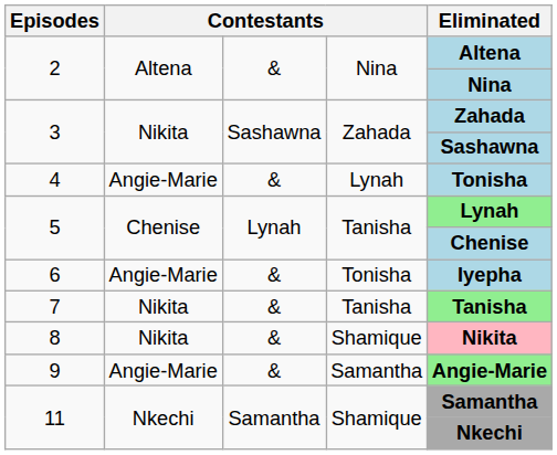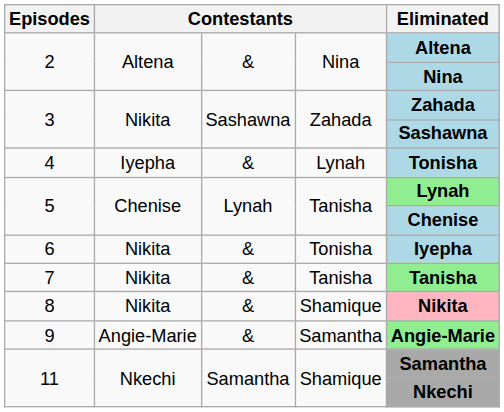4 | column 2: Angie-Marie -> Iyepha
6 | column 2: Angie-Marie -> Nikita
